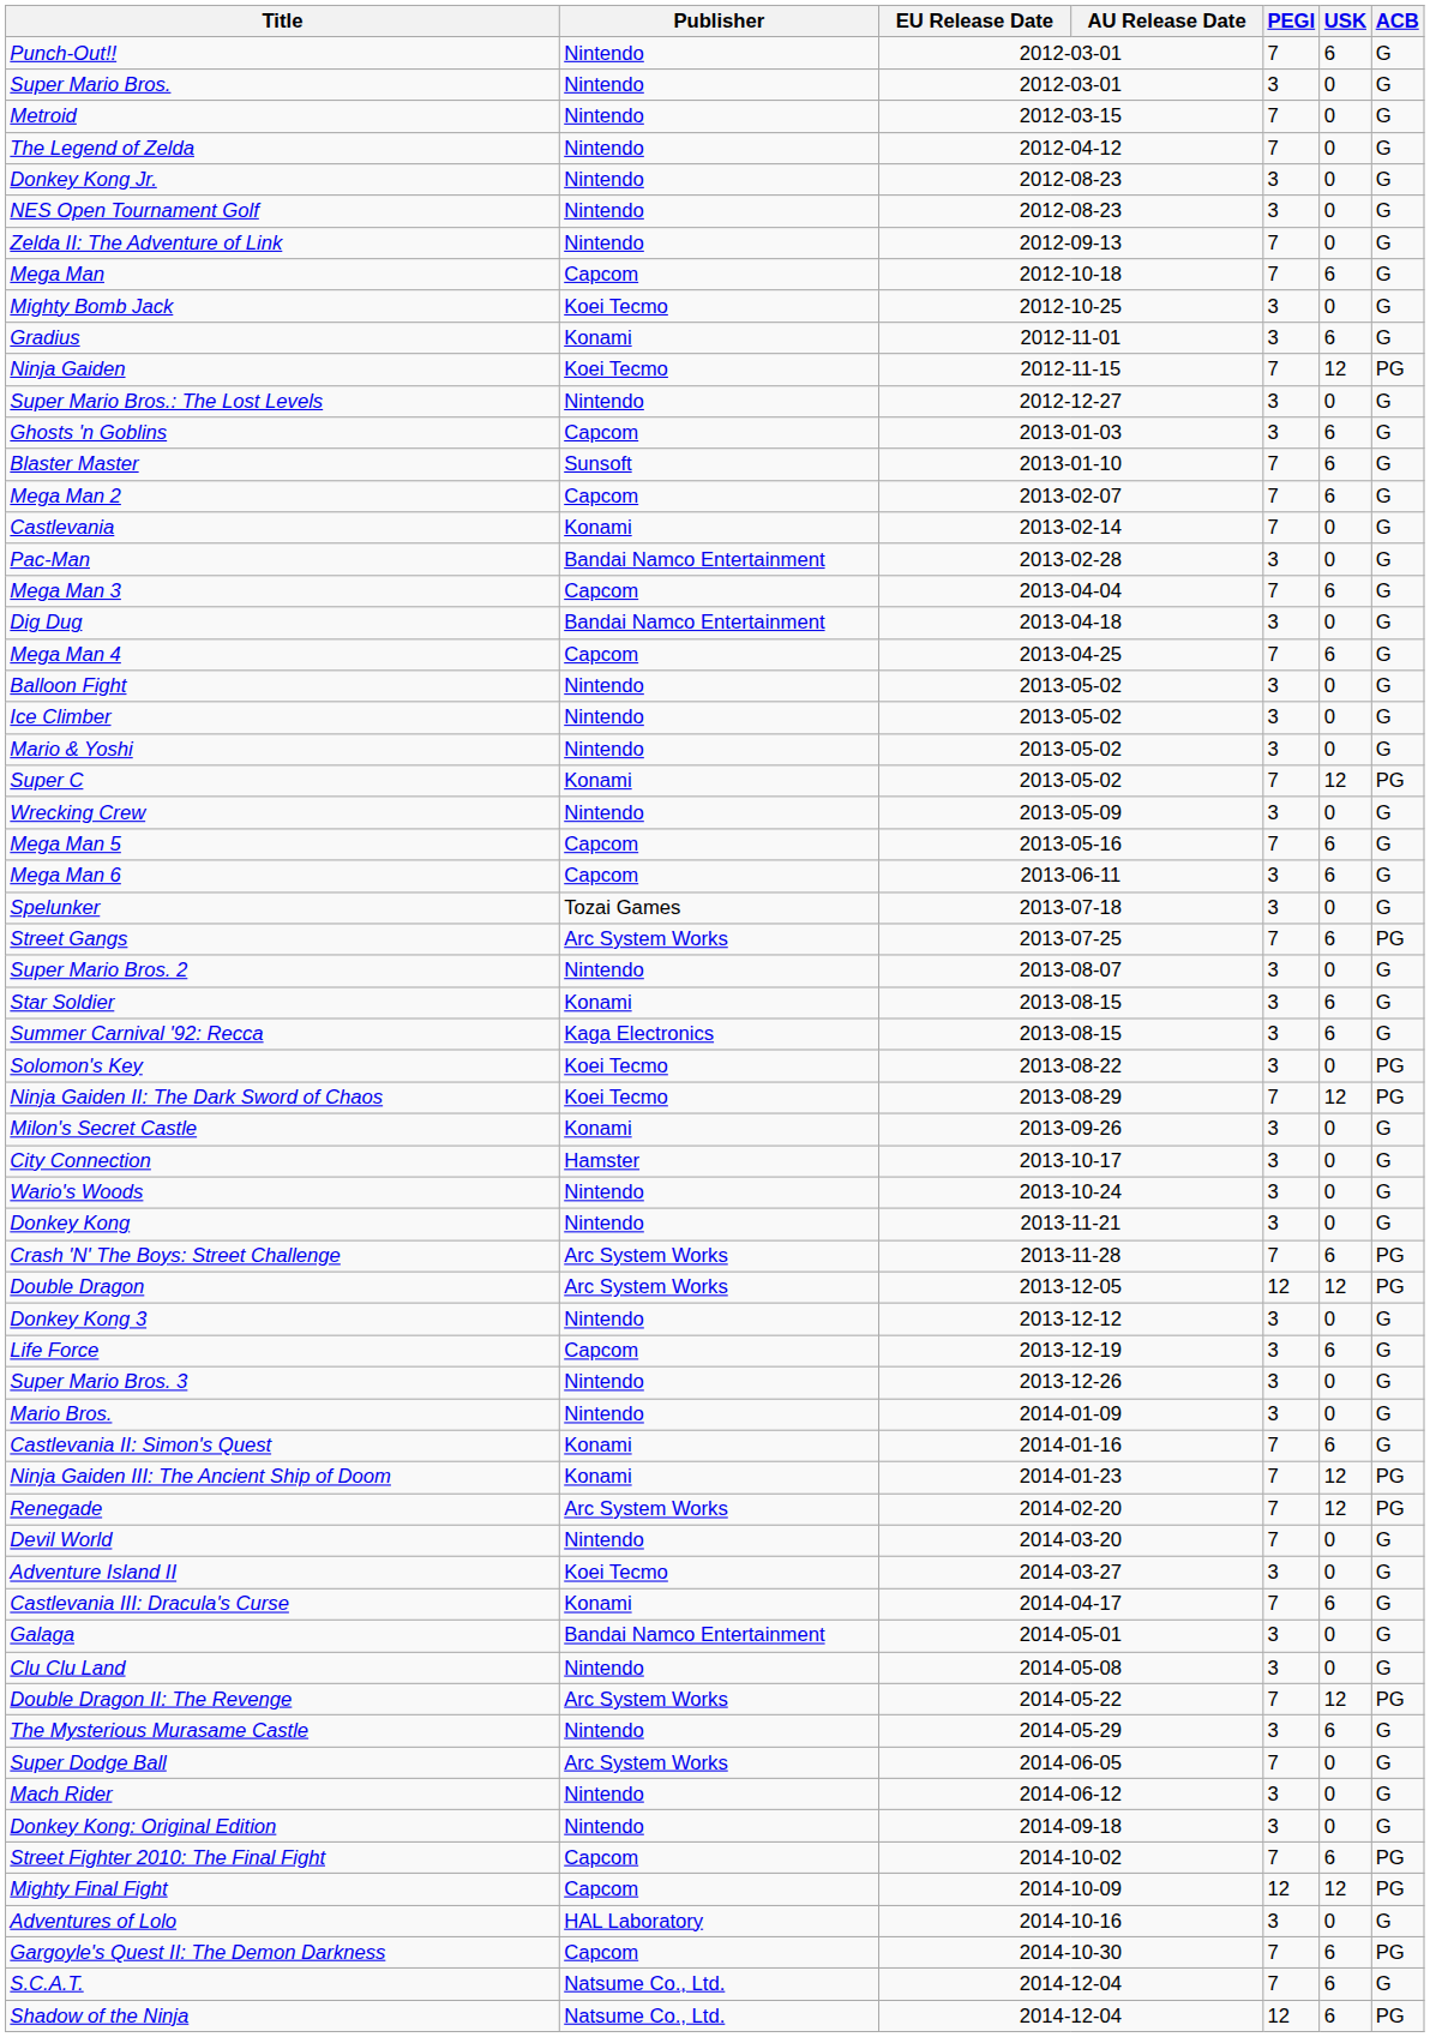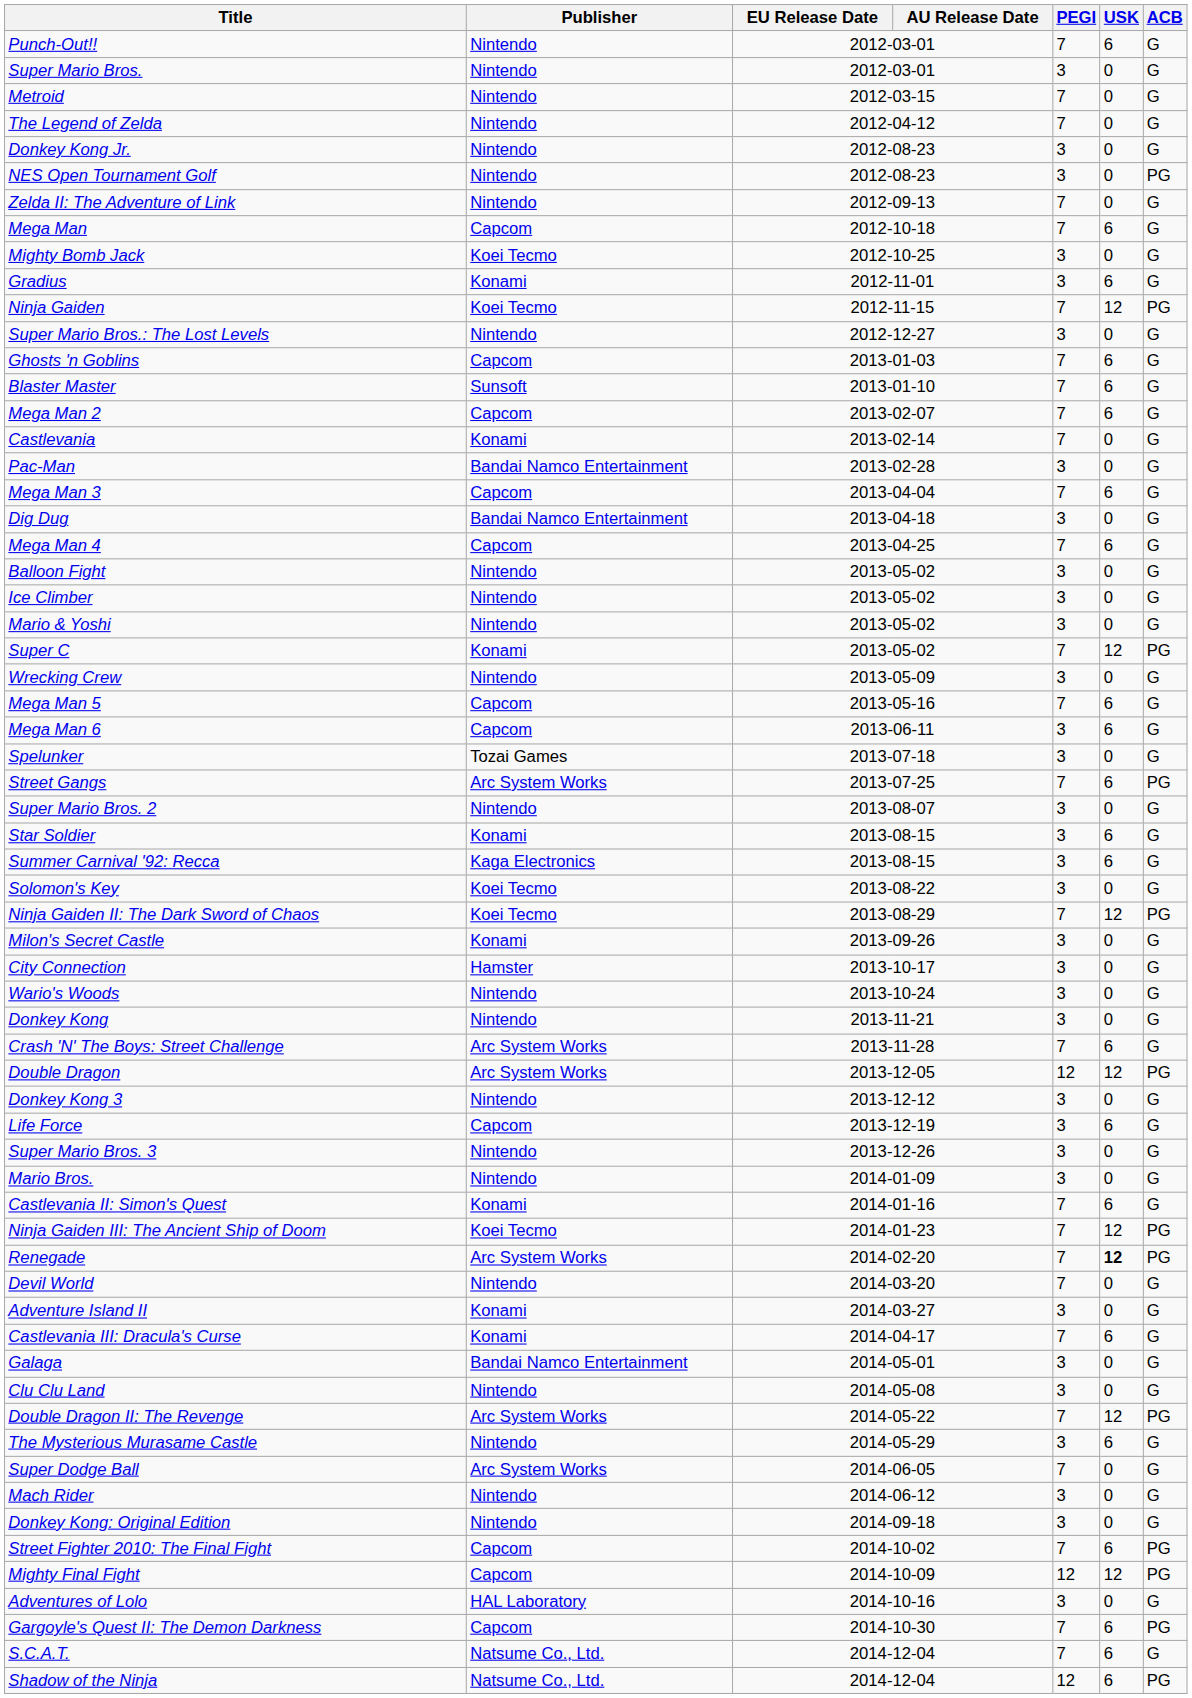NES Open Tournament Golf | ACB: G -> PG
Ghosts 'n Goblins | PEGI: 3 -> 7
Solomon's Key | ACB: PG -> G
Crash 'N' The Boys: Street Challenge | ACB: PG -> G
Ninja Gaiden III: The Ancient Ship of Doom | Publisher: Konami -> Koei Tecmo
Renegade | USK: normal -> bold
Adventure Island II | Publisher: Koei Tecmo -> Konami
